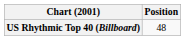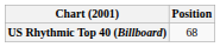US Rhythmic Top 40 (Billboard) | Position: 48 -> 68
